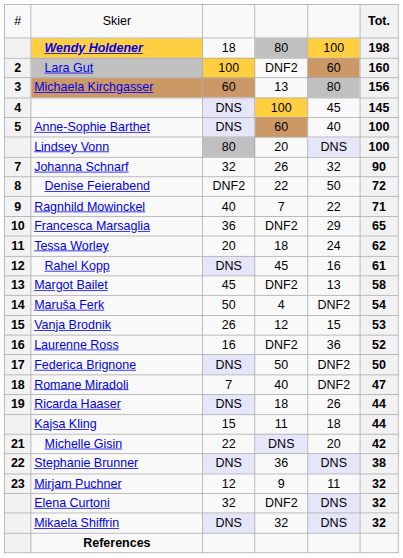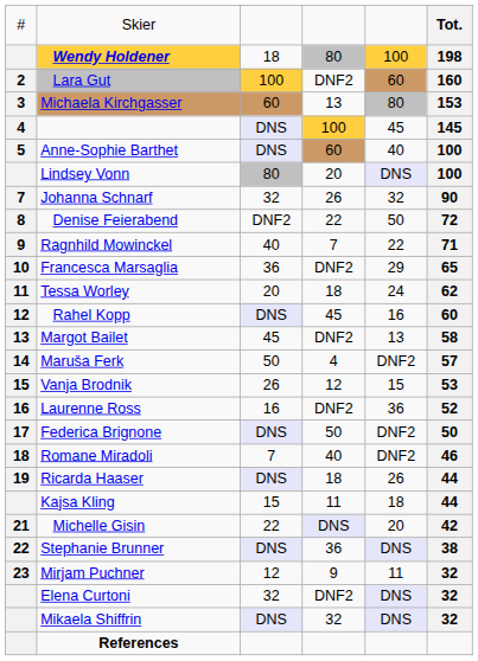Michaela Kirchgasser | column 6: 156 -> 153
Rahel Kopp | column 6: 61 -> 60
Maruša Ferk | column 6: 54 -> 57
Romane Miradoli | column 6: 47 -> 46
